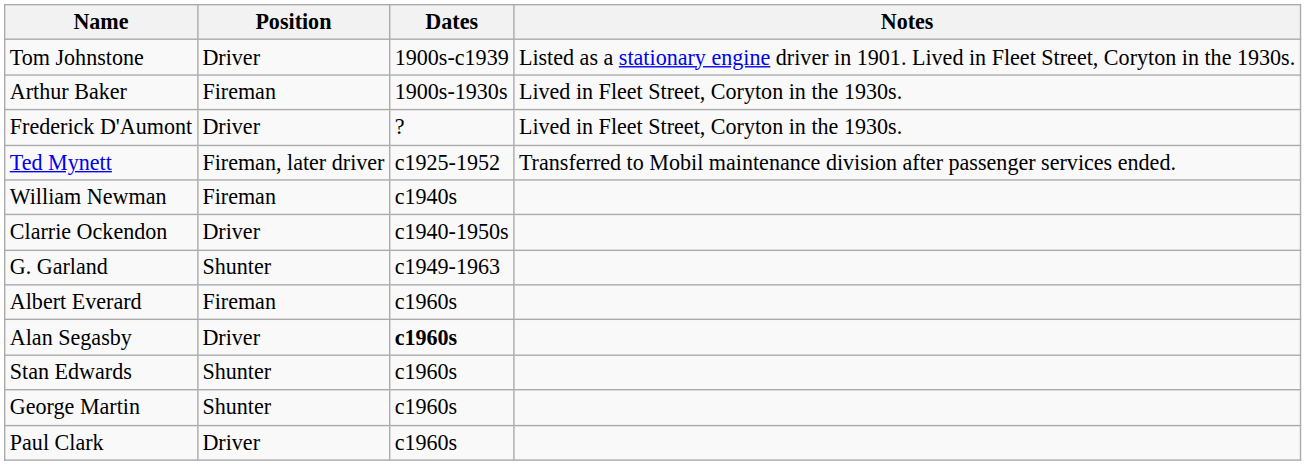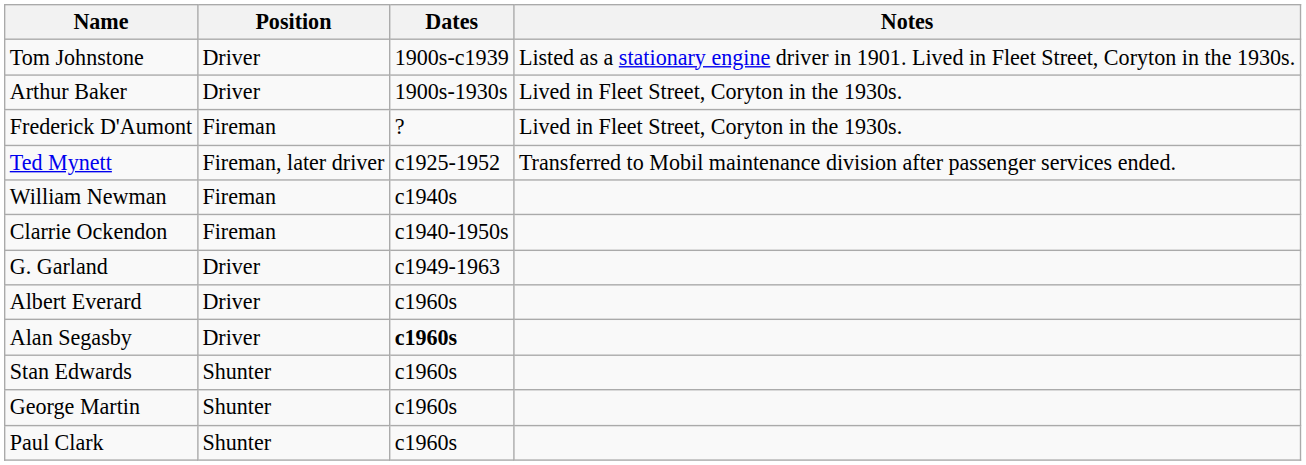Arthur Baker | Position: Fireman -> Driver
Frederick D'Aumont | Position: Driver -> Fireman
Clarrie Ockendon | Position: Driver -> Fireman
G. Garland | Position: Shunter -> Driver
Albert Everard | Position: Fireman -> Driver
Paul Clark | Position: Driver -> Shunter
